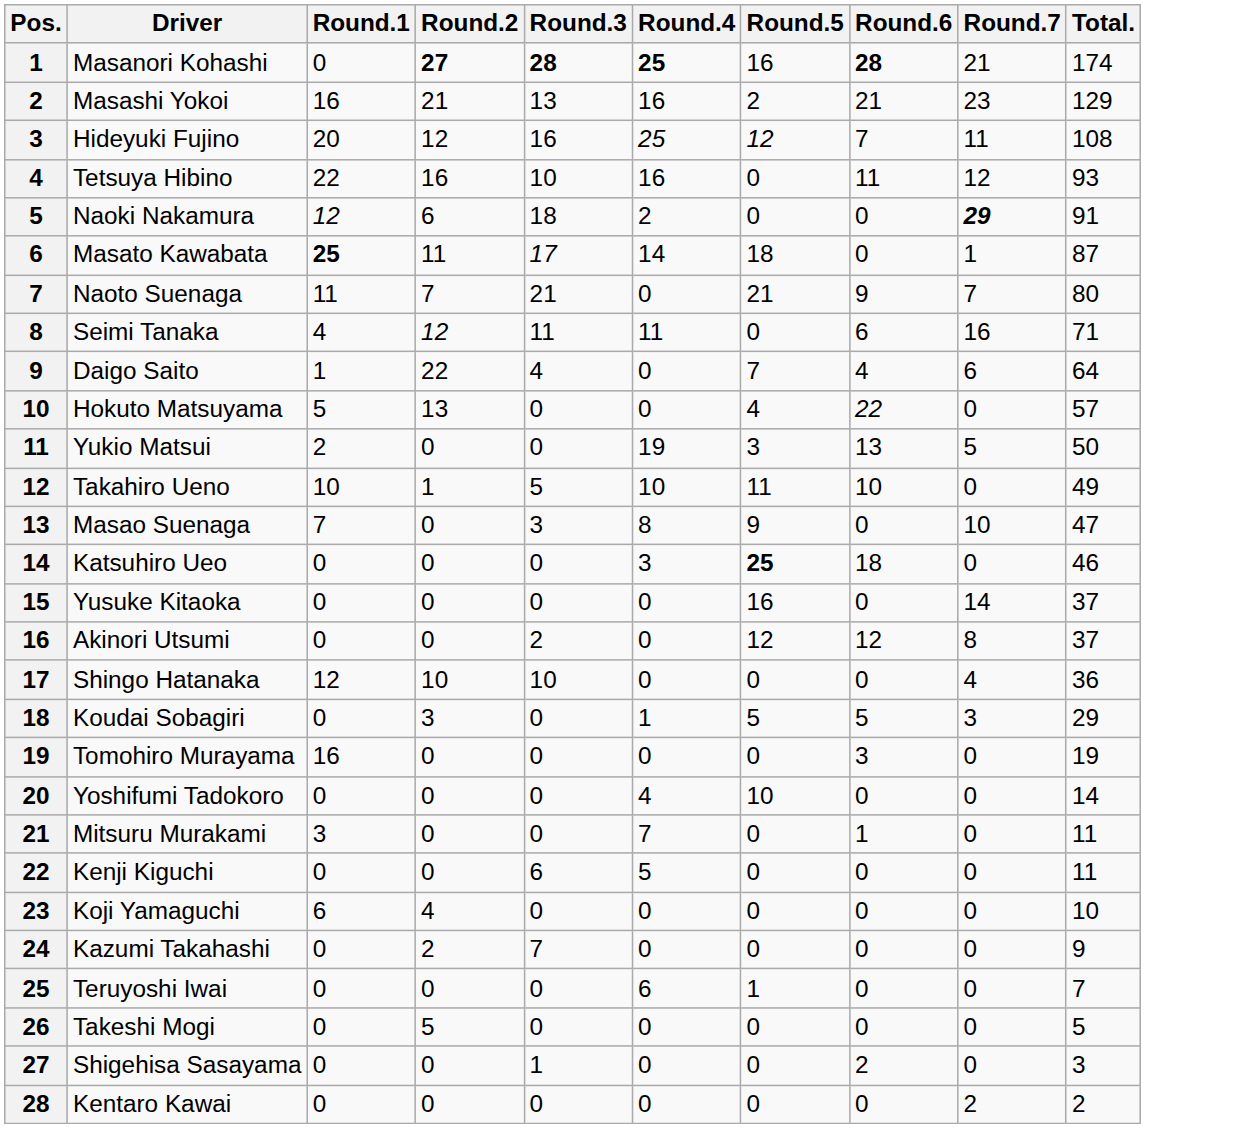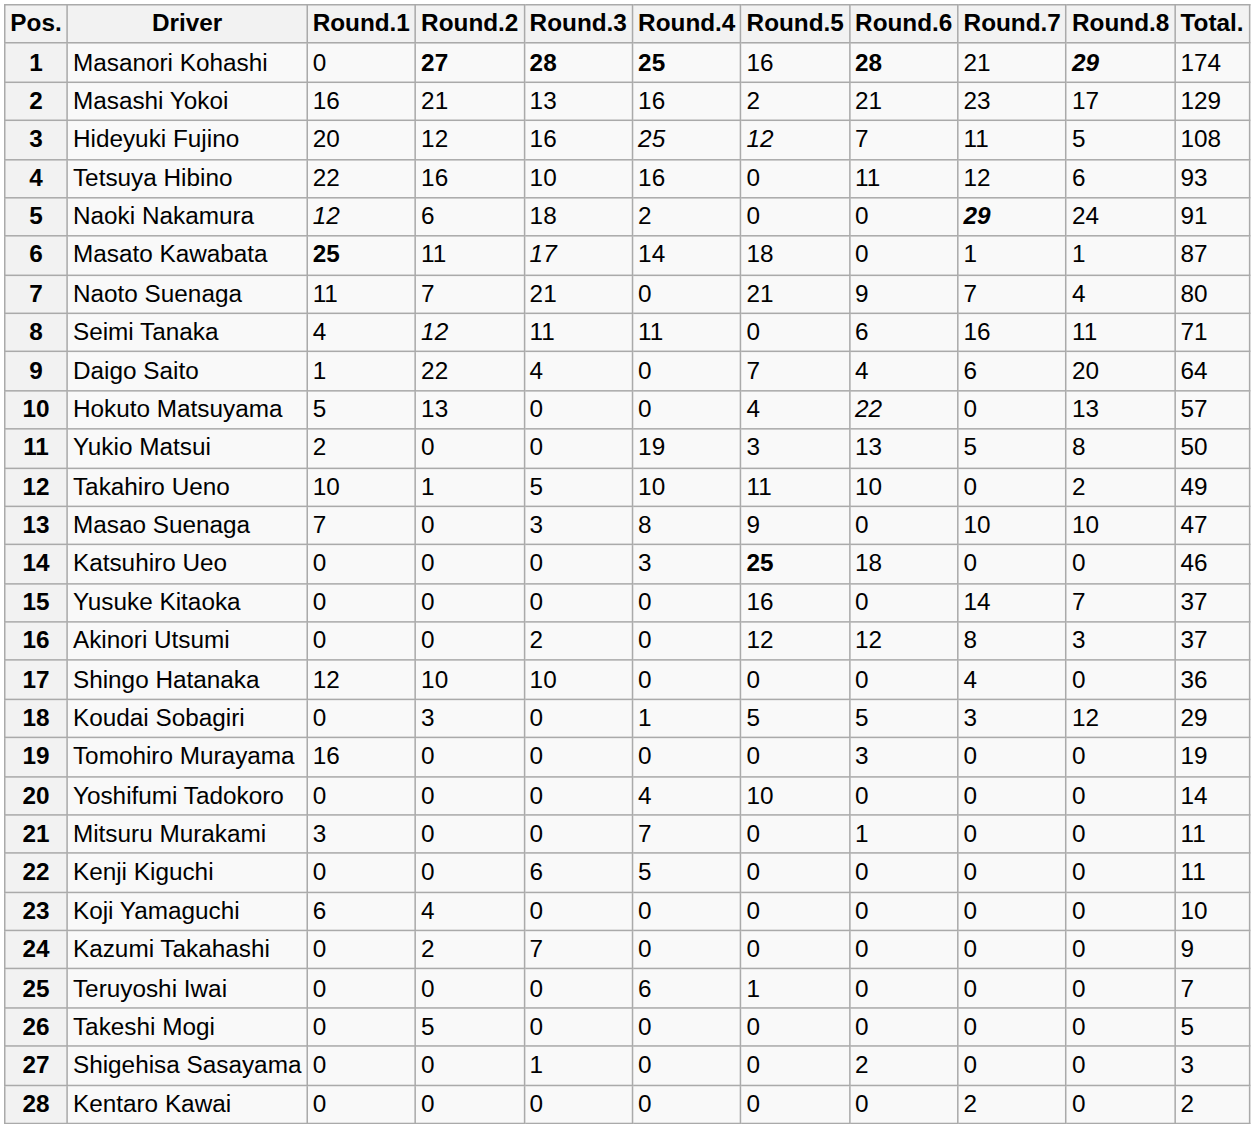+ column: Round.8 | 29 | 17 | 5 | 6 | 24 | 1 | 4 | 11 | 20 | 13 | 8 | 2 | 10 | 0 | 7 | 3 | 0 | 12 | 0 | 0 | 0 | 0 | 0 | 0 | 0 | 0 | 0 | 0
